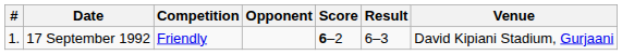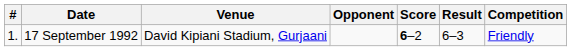columns swapped: Venue <-> Competition
